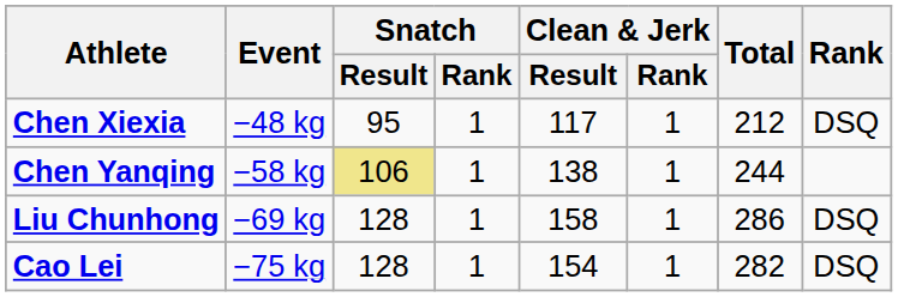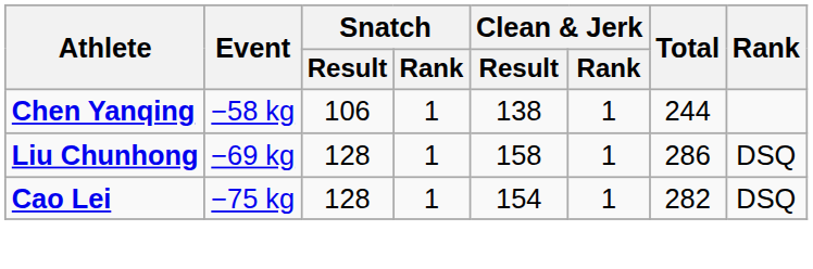- row: Chen Xiexia | −48 kg | 95 | 1 | 117 | 1 | 212 | DSQ
Chen Yanqing | Snatch / Result: khaki background -> no background
